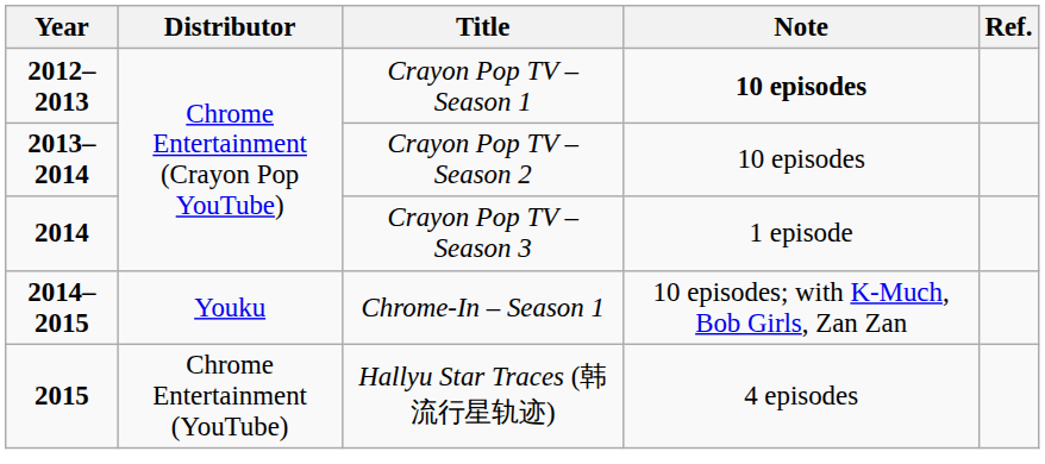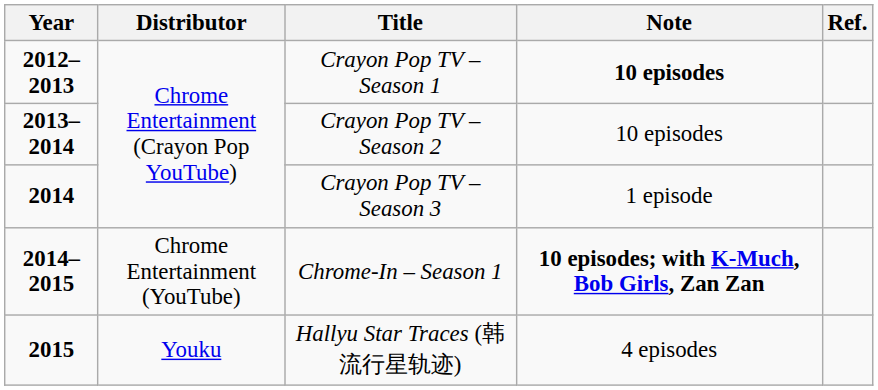Chrome-In – Season 1 | Distributor: Youku -> Chrome Entertainment (YouTube)
Chrome-In – Season 1 | Note: normal -> bold
Hallyu Star Traces (韩流行星轨迹) | Distributor: Chrome Entertainment (YouTube) -> Youku
